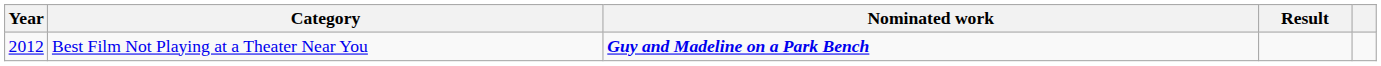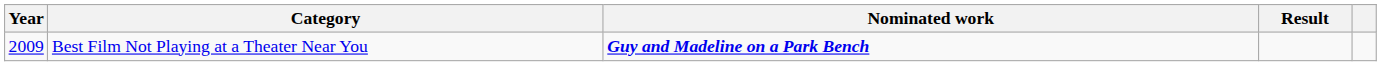Best Film Not Playing at a Theater Near You | Year: 2012 -> 2009
